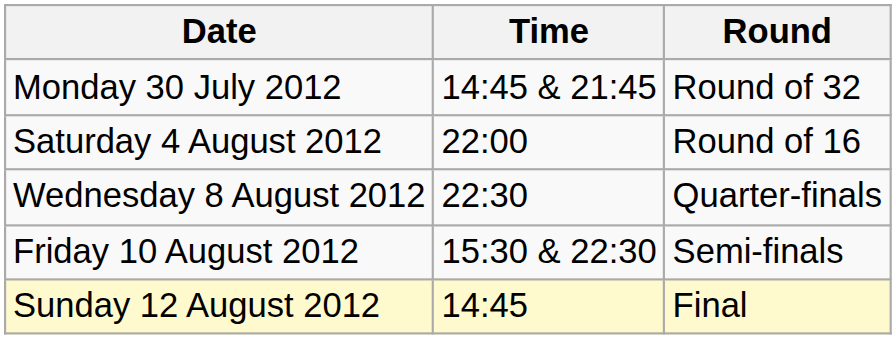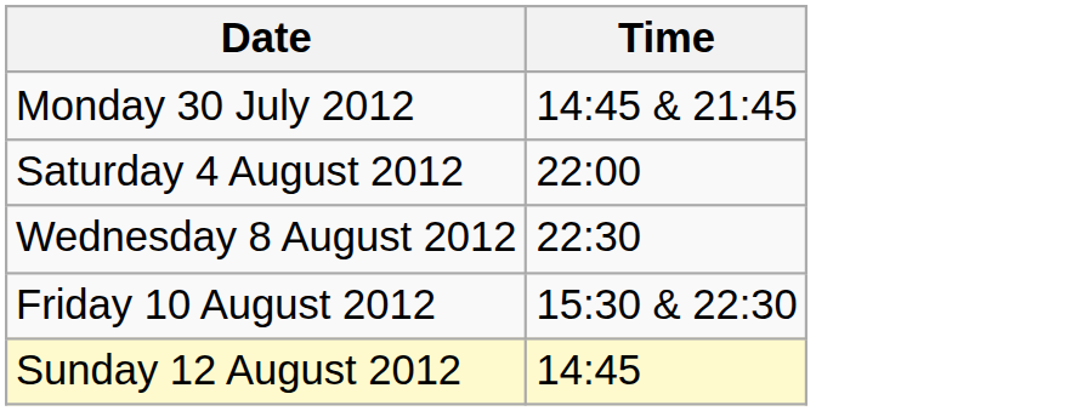- column: Round | Round of 32 | Round of 16 | Quarter-finals | Semi-finals | Final
